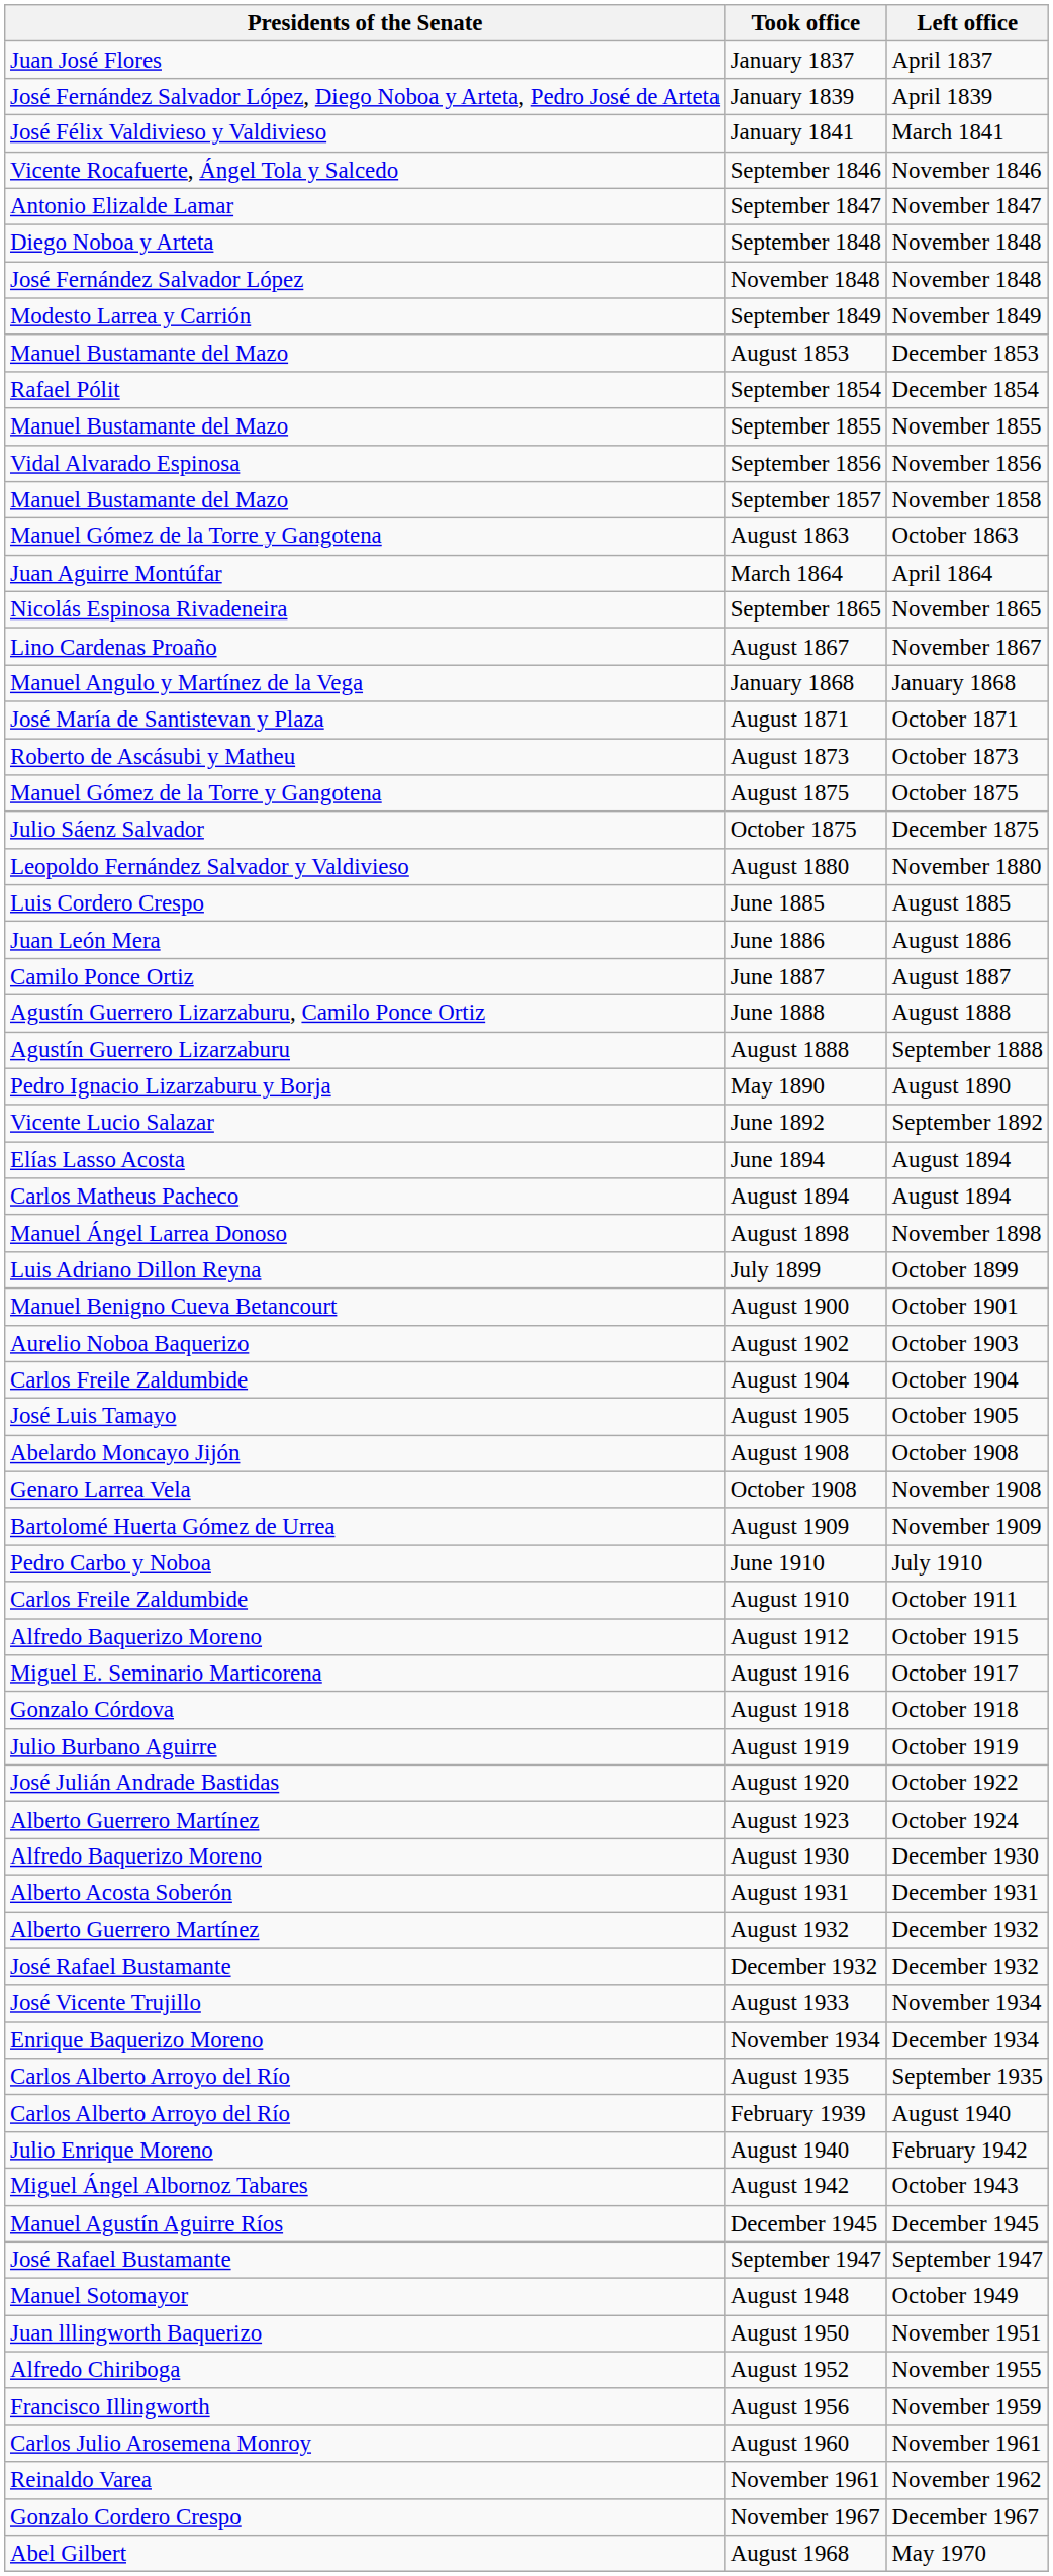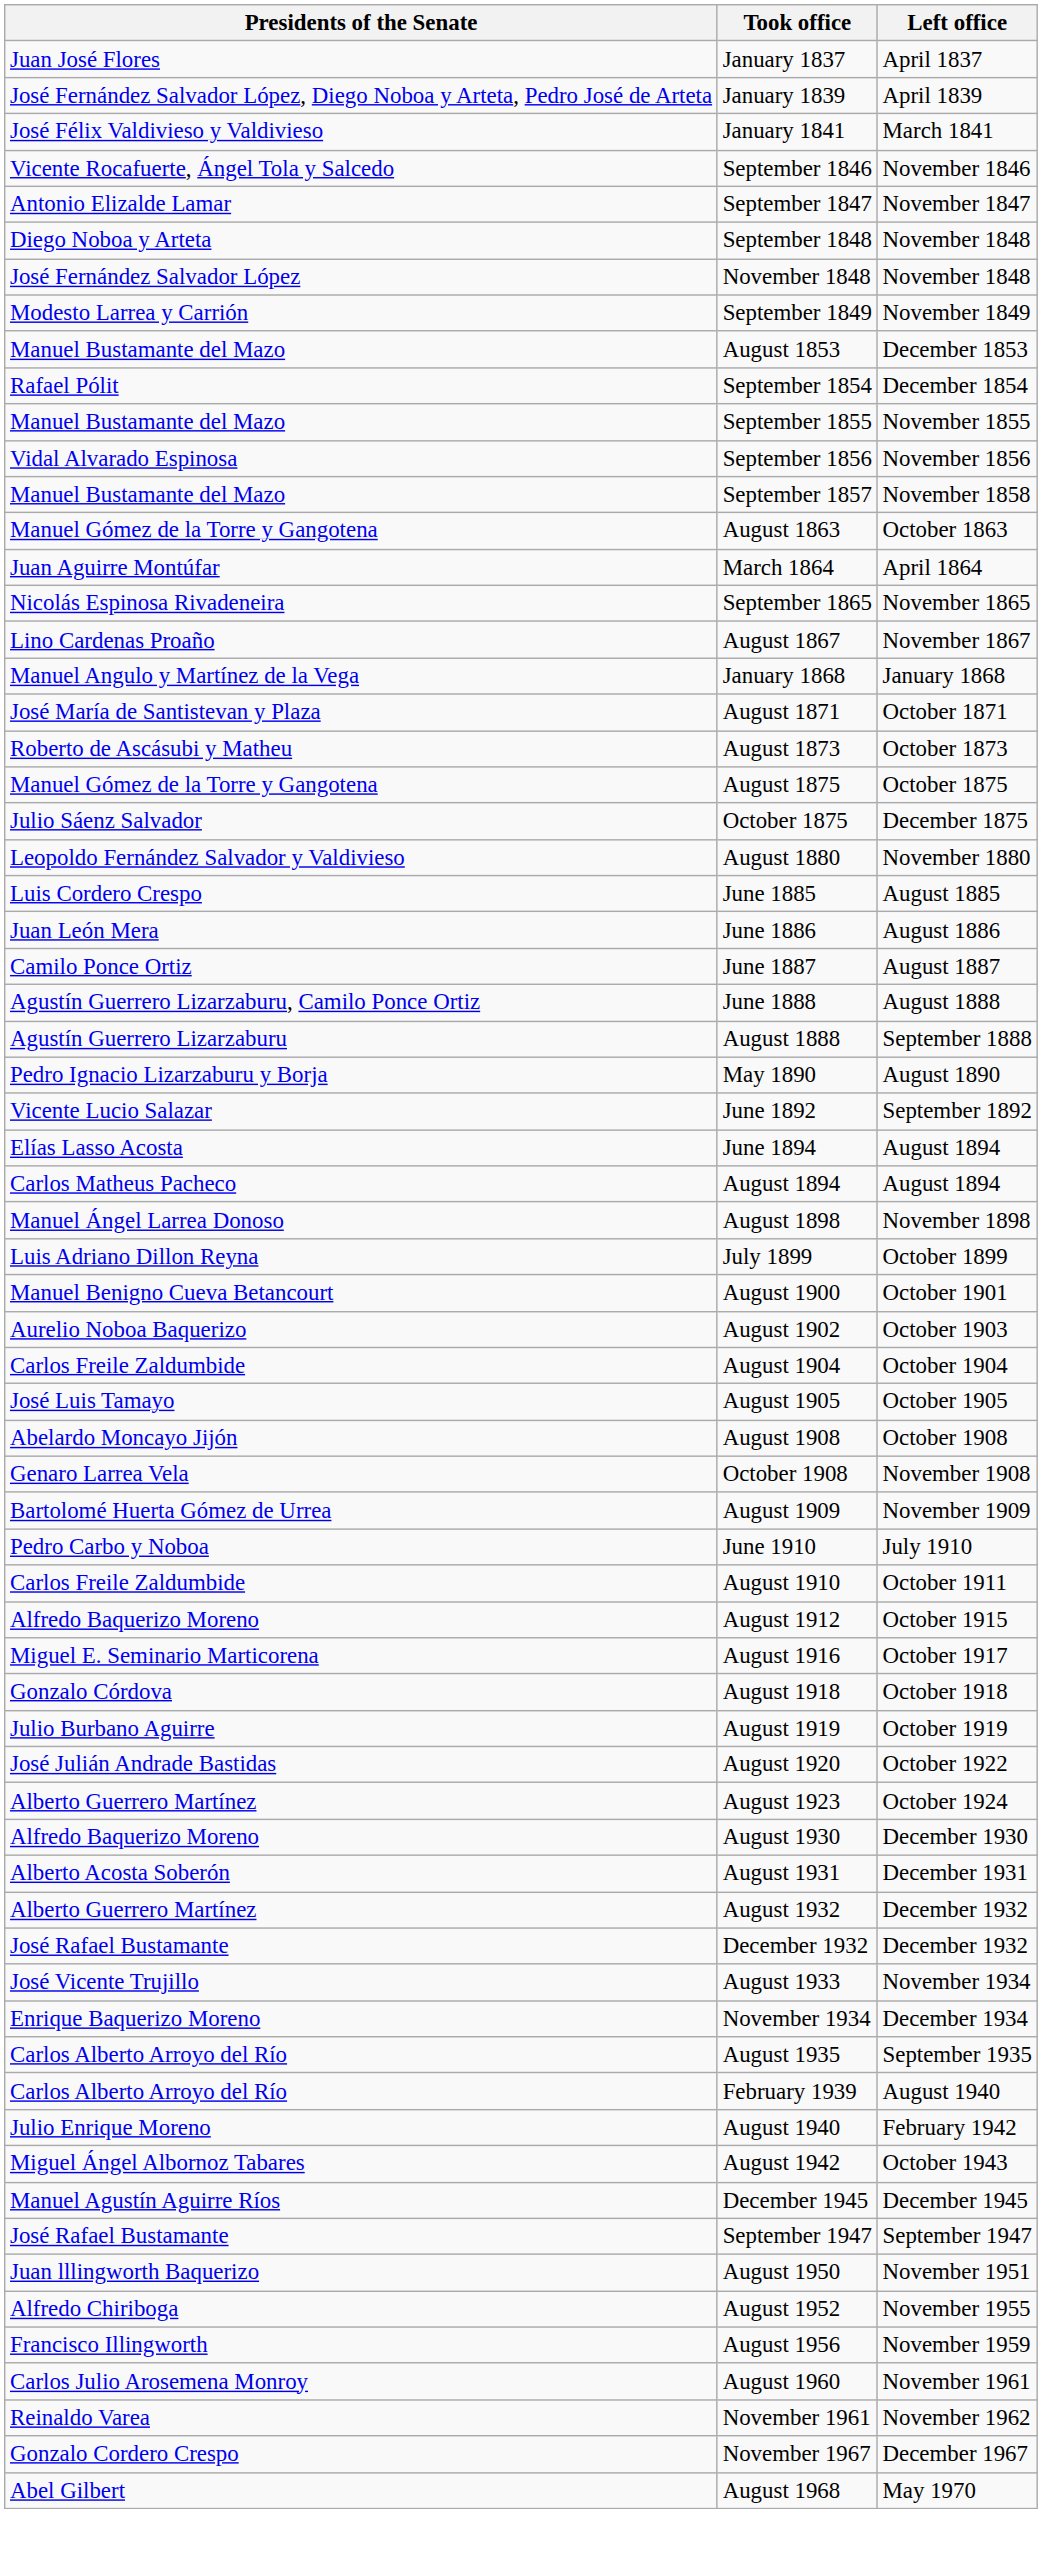- row: Manuel Sotomayor | August 1948 | October 1949
